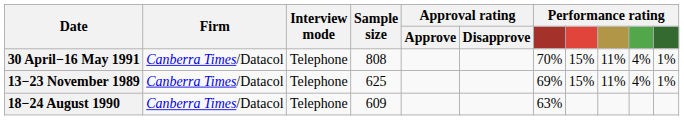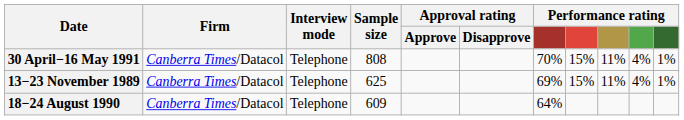18−24 August 1990 | column 7: 63% -> 64%
